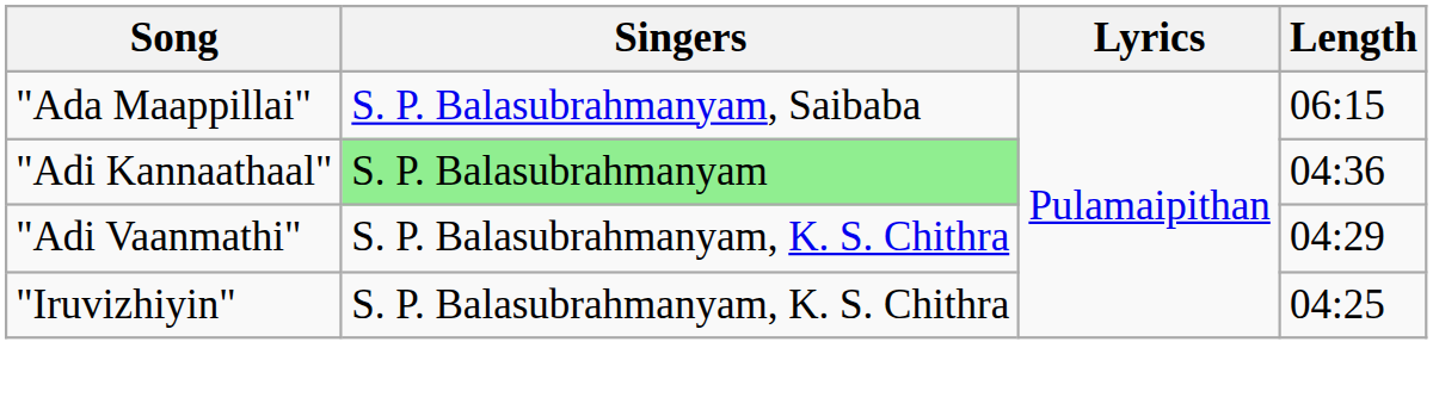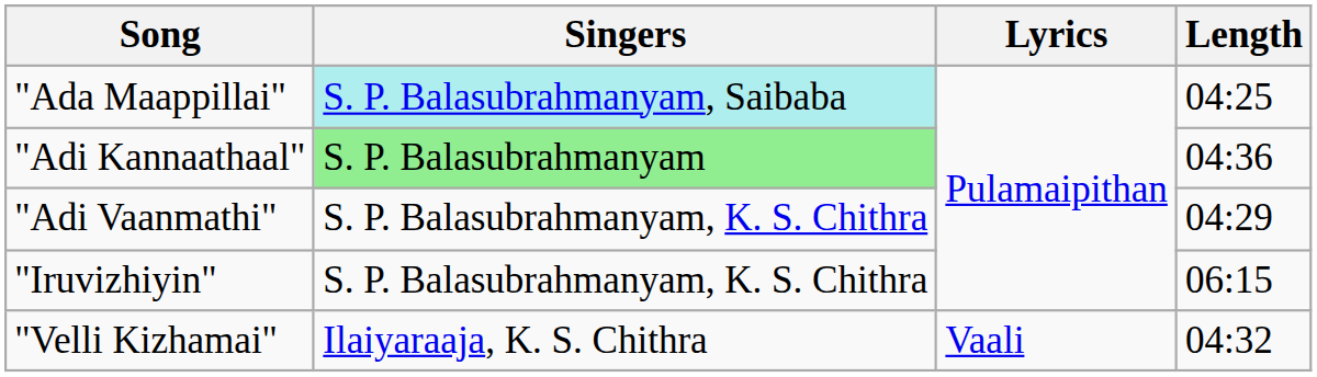"Ada Maappillai" | Singers: no background -> paleturquoise background
"Ada Maappillai" | Length: 06:15 -> 04:25
"Iruvizhiyin" | Length: 04:25 -> 06:15
+ row: "Velli Kizhamai" | Ilaiyaraaja, K. S. Chithra | Vaali | 04:32
